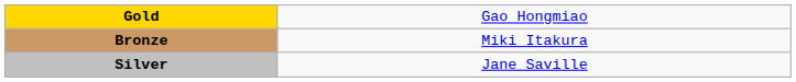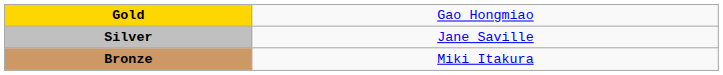rows swapped: Silver <-> Bronze
